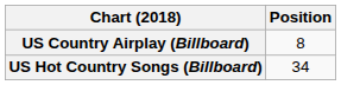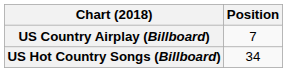US Country Airplay (Billboard) | Position: 8 -> 7
